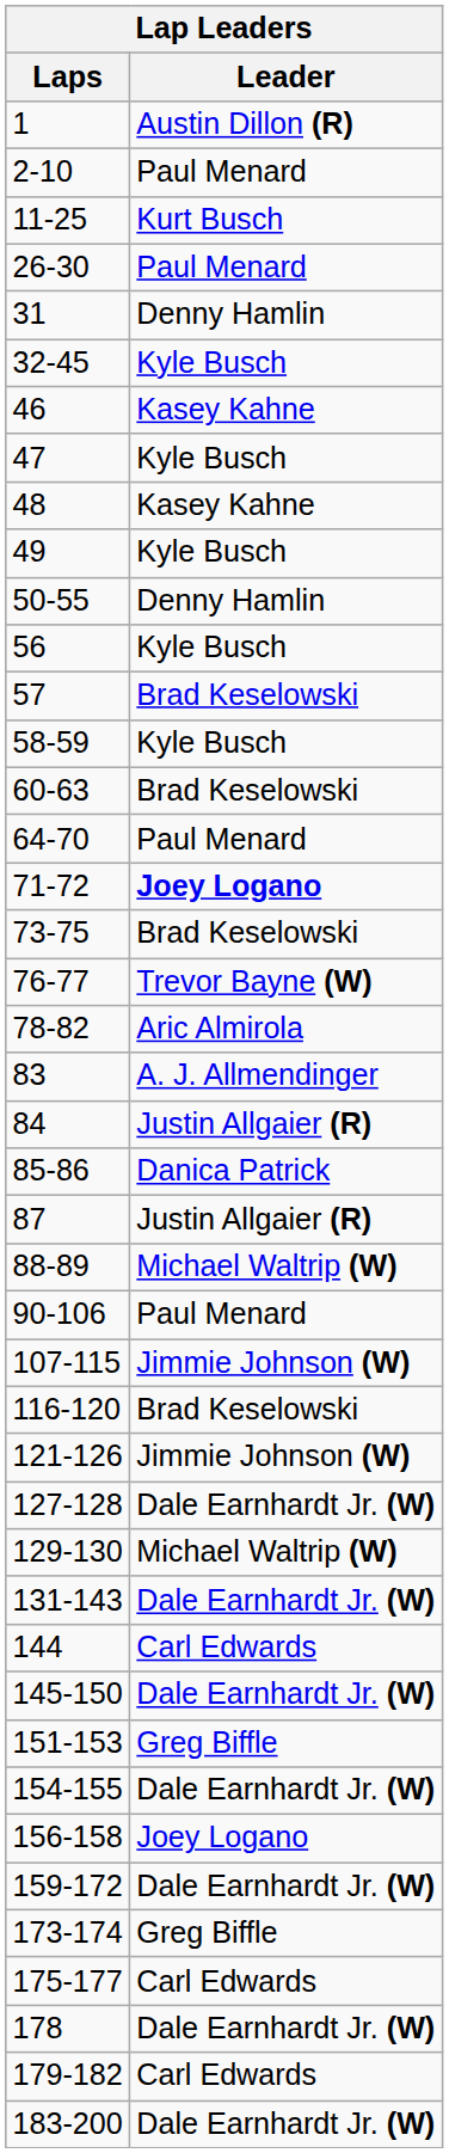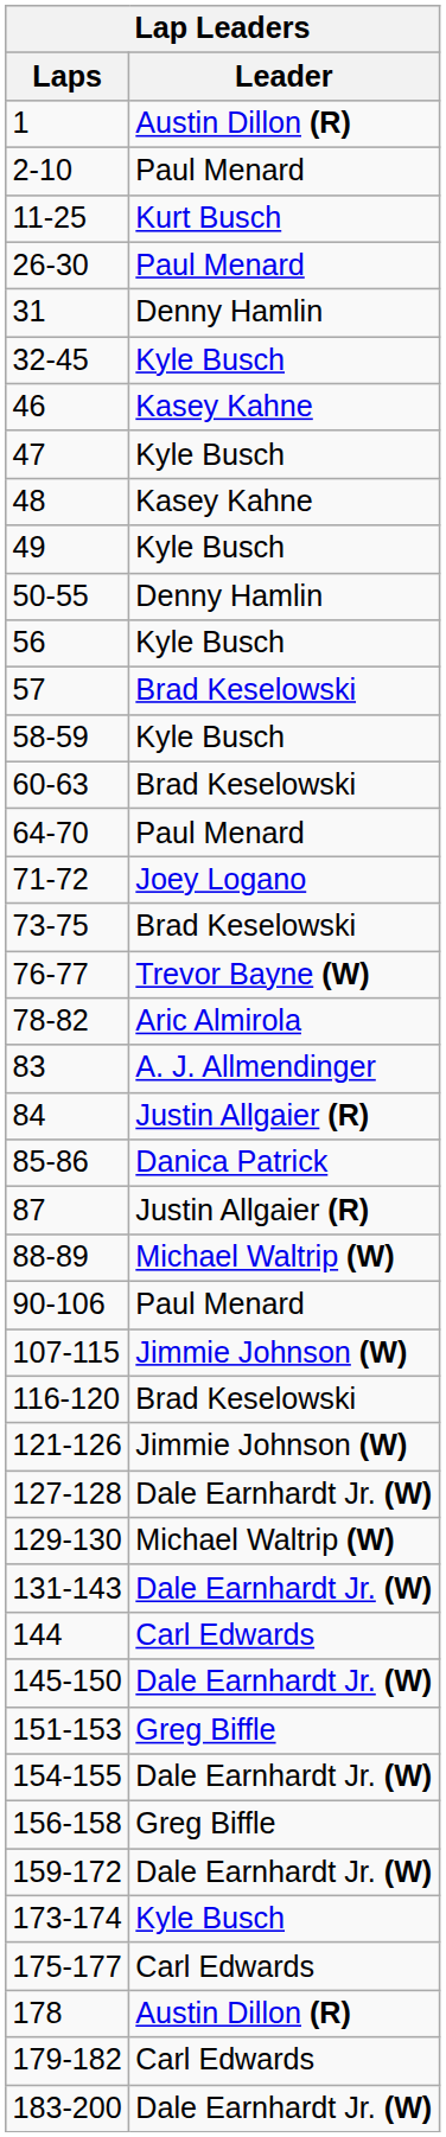71-72 | Leader: bold -> normal
156-158 | Leader: Joey Logano -> Greg Biffle
173-174 | Leader: Greg Biffle -> Kyle Busch
178 | Leader: Dale Earnhardt Jr. (W) -> Austin Dillon (R)
